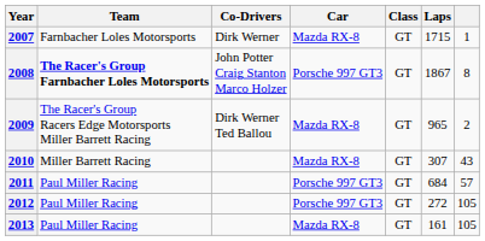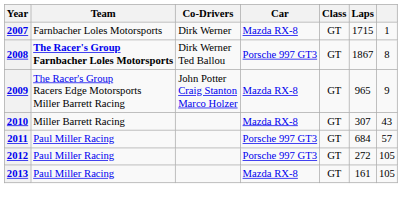2008 | Co-Drivers: John Potter Craig Stanton Marco Holzer -> Dirk Werner Ted Ballou
2009 | Co-Drivers: Dirk Werner Ted Ballou -> John Potter Craig Stanton Marco Holzer
2009 | column 7: 2 -> 9
